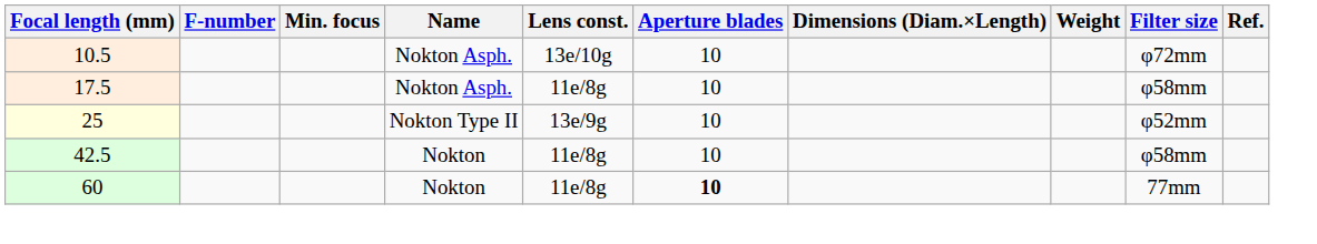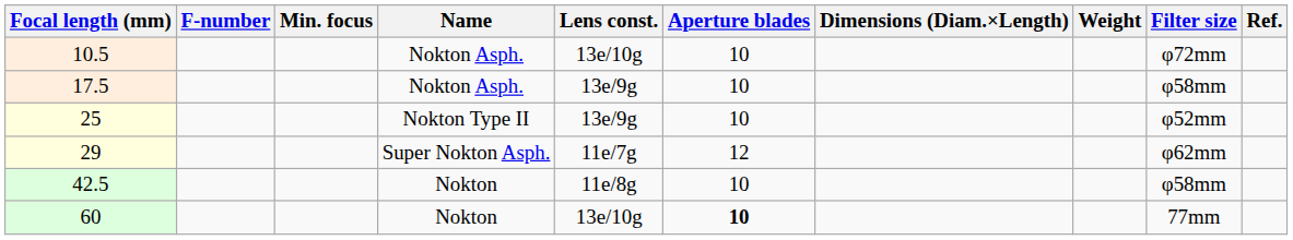17.5 | Lens const.: 11e/8g -> 13e/9g
+ row: 29 | Super Nokton Asph. | 11e/7g | 12 | φ62mm
60 | Lens const.: 11e/8g -> 13e/10g
